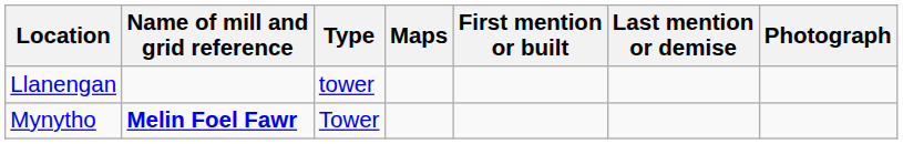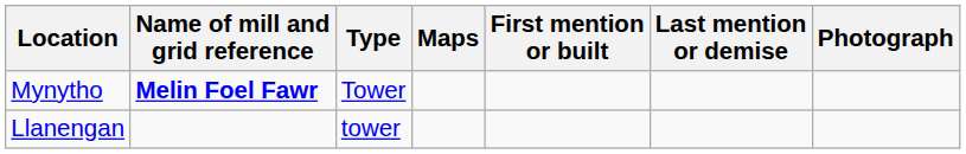rows swapped: Llanengan <-> Mynytho
